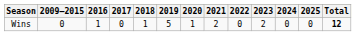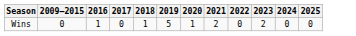- column: Total | 12
